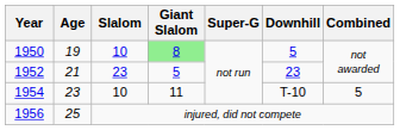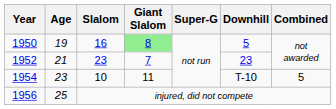1950 | Slalom: 10 -> 16
1952 | Giant Slalom: 5 -> 7
